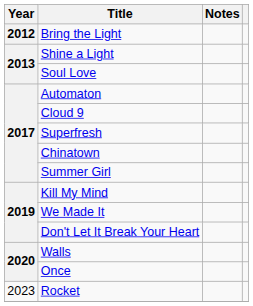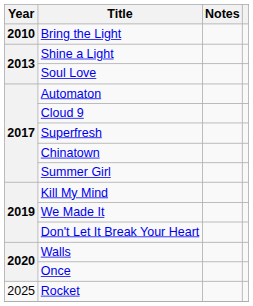Bring the Light | Year: 2012 -> 2010
Rocket | Year: 2023 -> 2025
